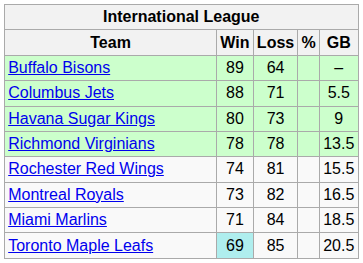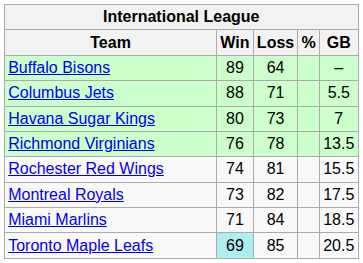Havana Sugar Kings | GB: 9 -> 7
Richmond Virginians | Win: 78 -> 76
Montreal Royals | GB: 16.5 -> 17.5
